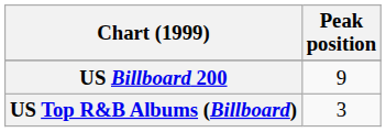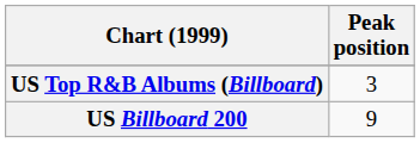rows swapped: US Billboard 200 <-> US Top R&B Albums (Billboard)
